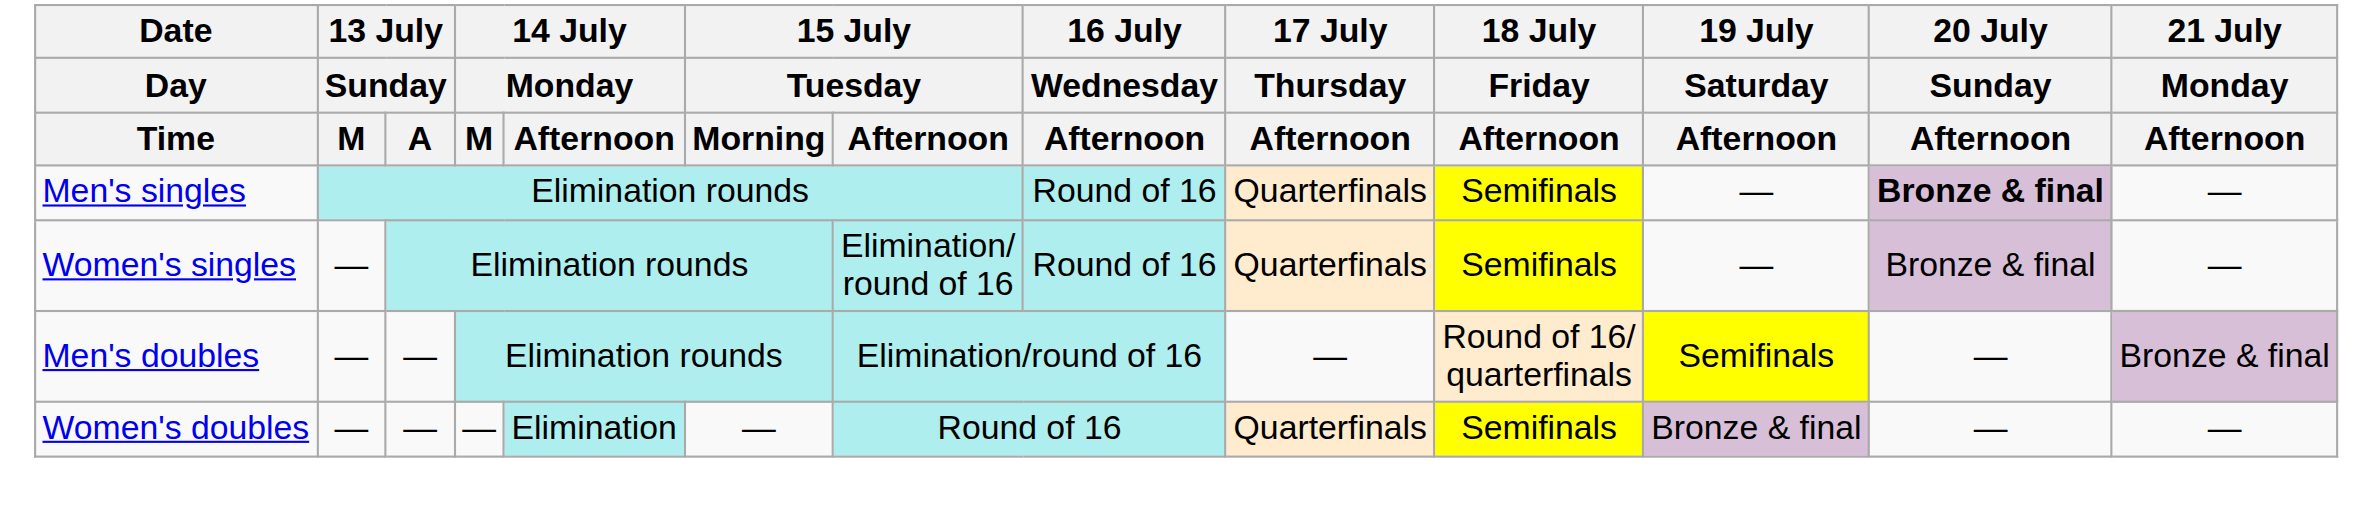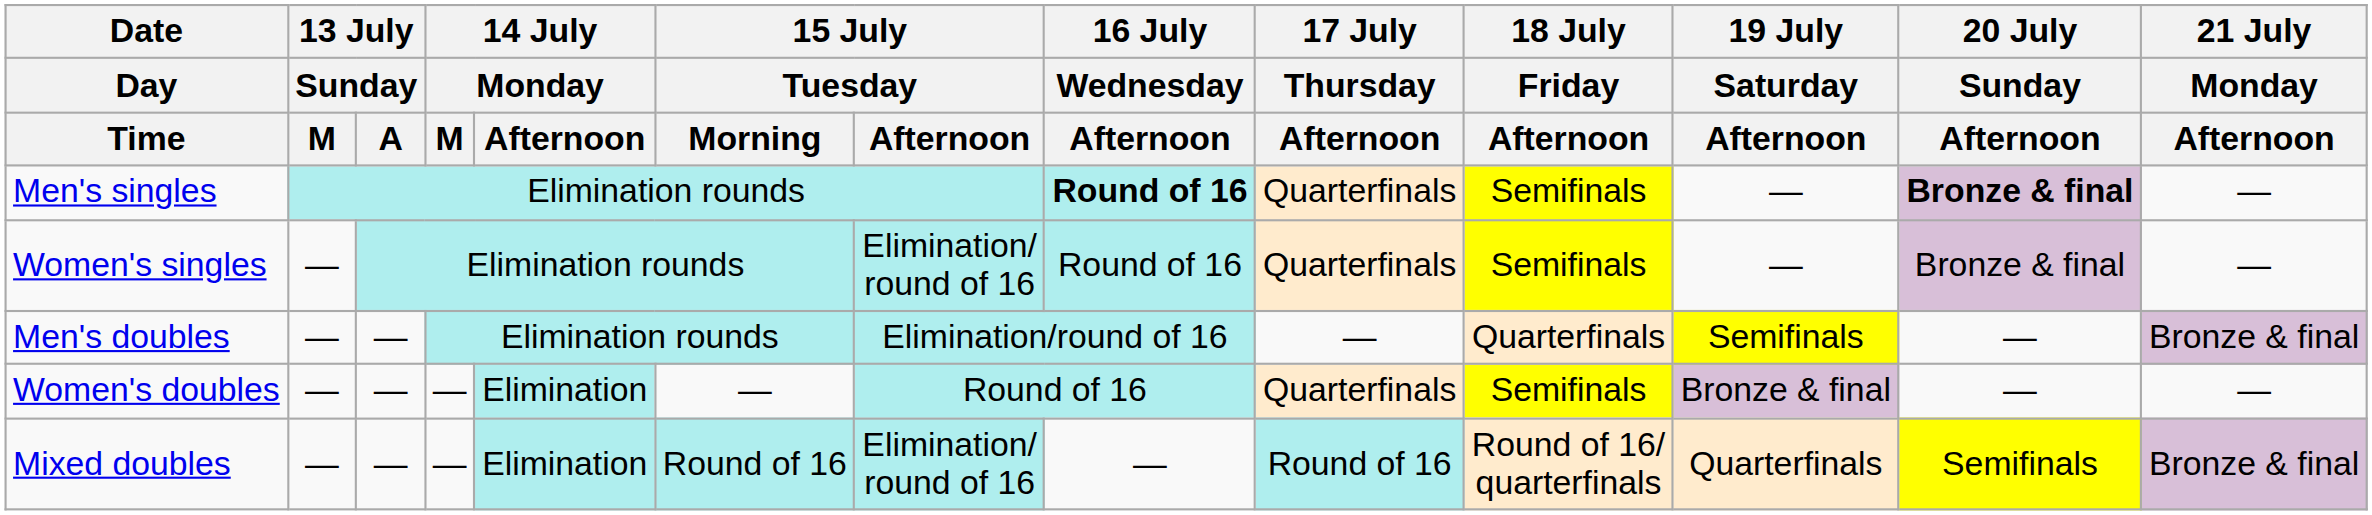Men's singles | 16 July / Wednesday / Afternoon: normal -> bold
Men's doubles | 18 July / Friday / Afternoon: Round of 16/ quarterfinals -> Quarterfinals
+ row: Mixed doubles | — | — | — | Elimination | Round of 16 | Elimination/ round of 16 | — | Round of 16 | Round of 16/ quarterfinals | Quarterfinals | Semifinals | Bronze & final
